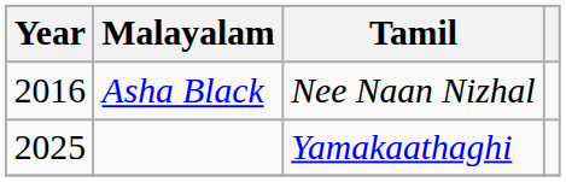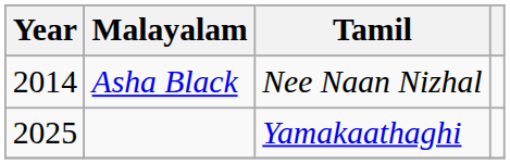Asha Black | Year: 2016 -> 2014
